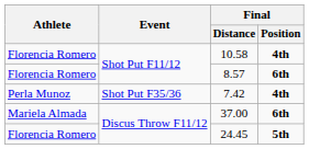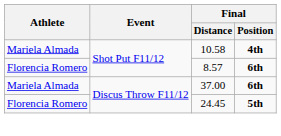10.58 | Athlete: Florencia Romero -> Mariela Almada
- row: Perla Munoz | Shot Put F35/36 | 7.42 | 4th
